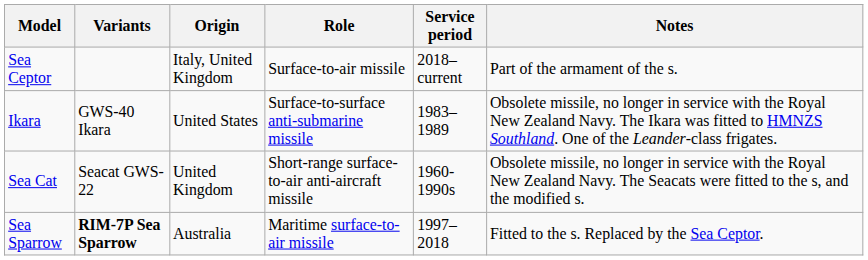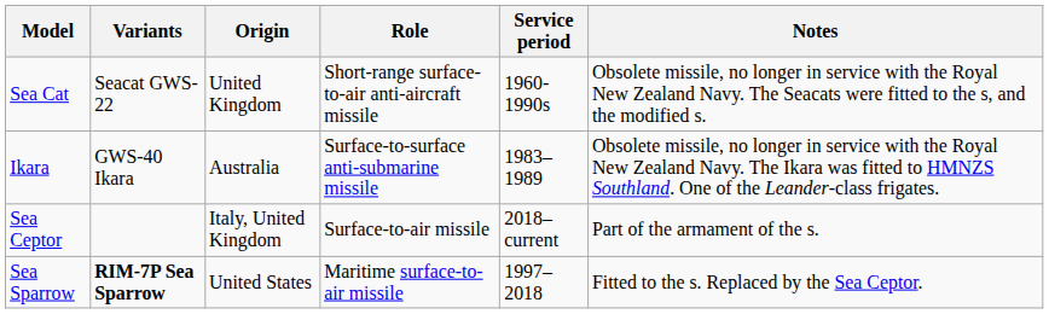rows swapped: Sea Ceptor <-> Sea Cat
Ikara | Origin: United States -> Australia
Sea Sparrow | Origin: Australia -> United States
